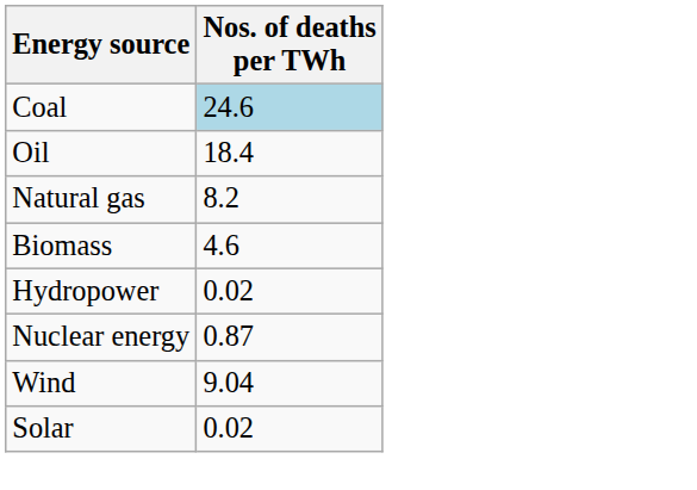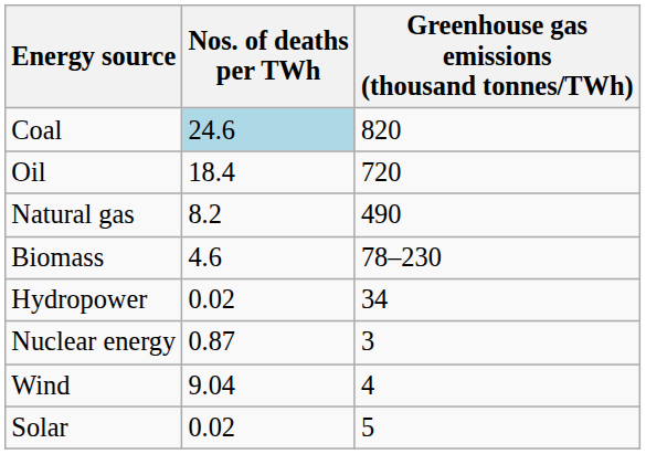+ column: Greenhouse gas emissions (thousand tonnes/TWh) | 820 | 720 | 490 | 78–230 | 34 | 3 | 4 | 5
